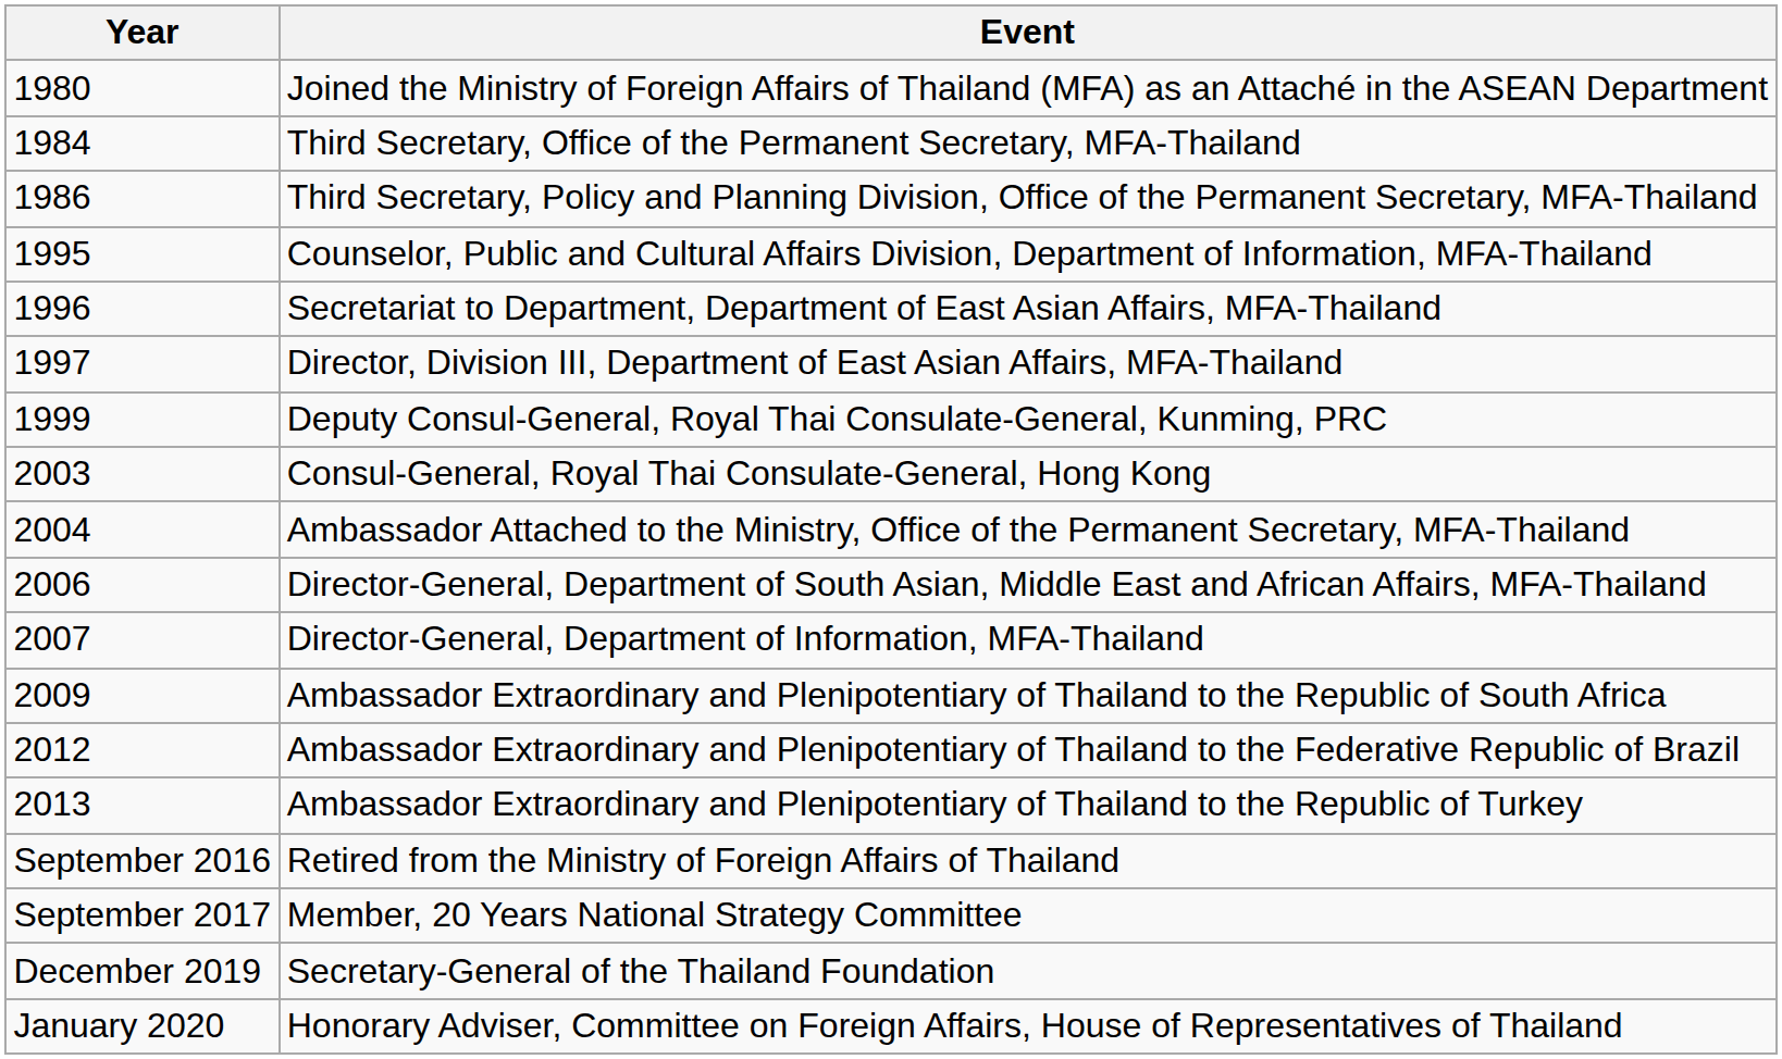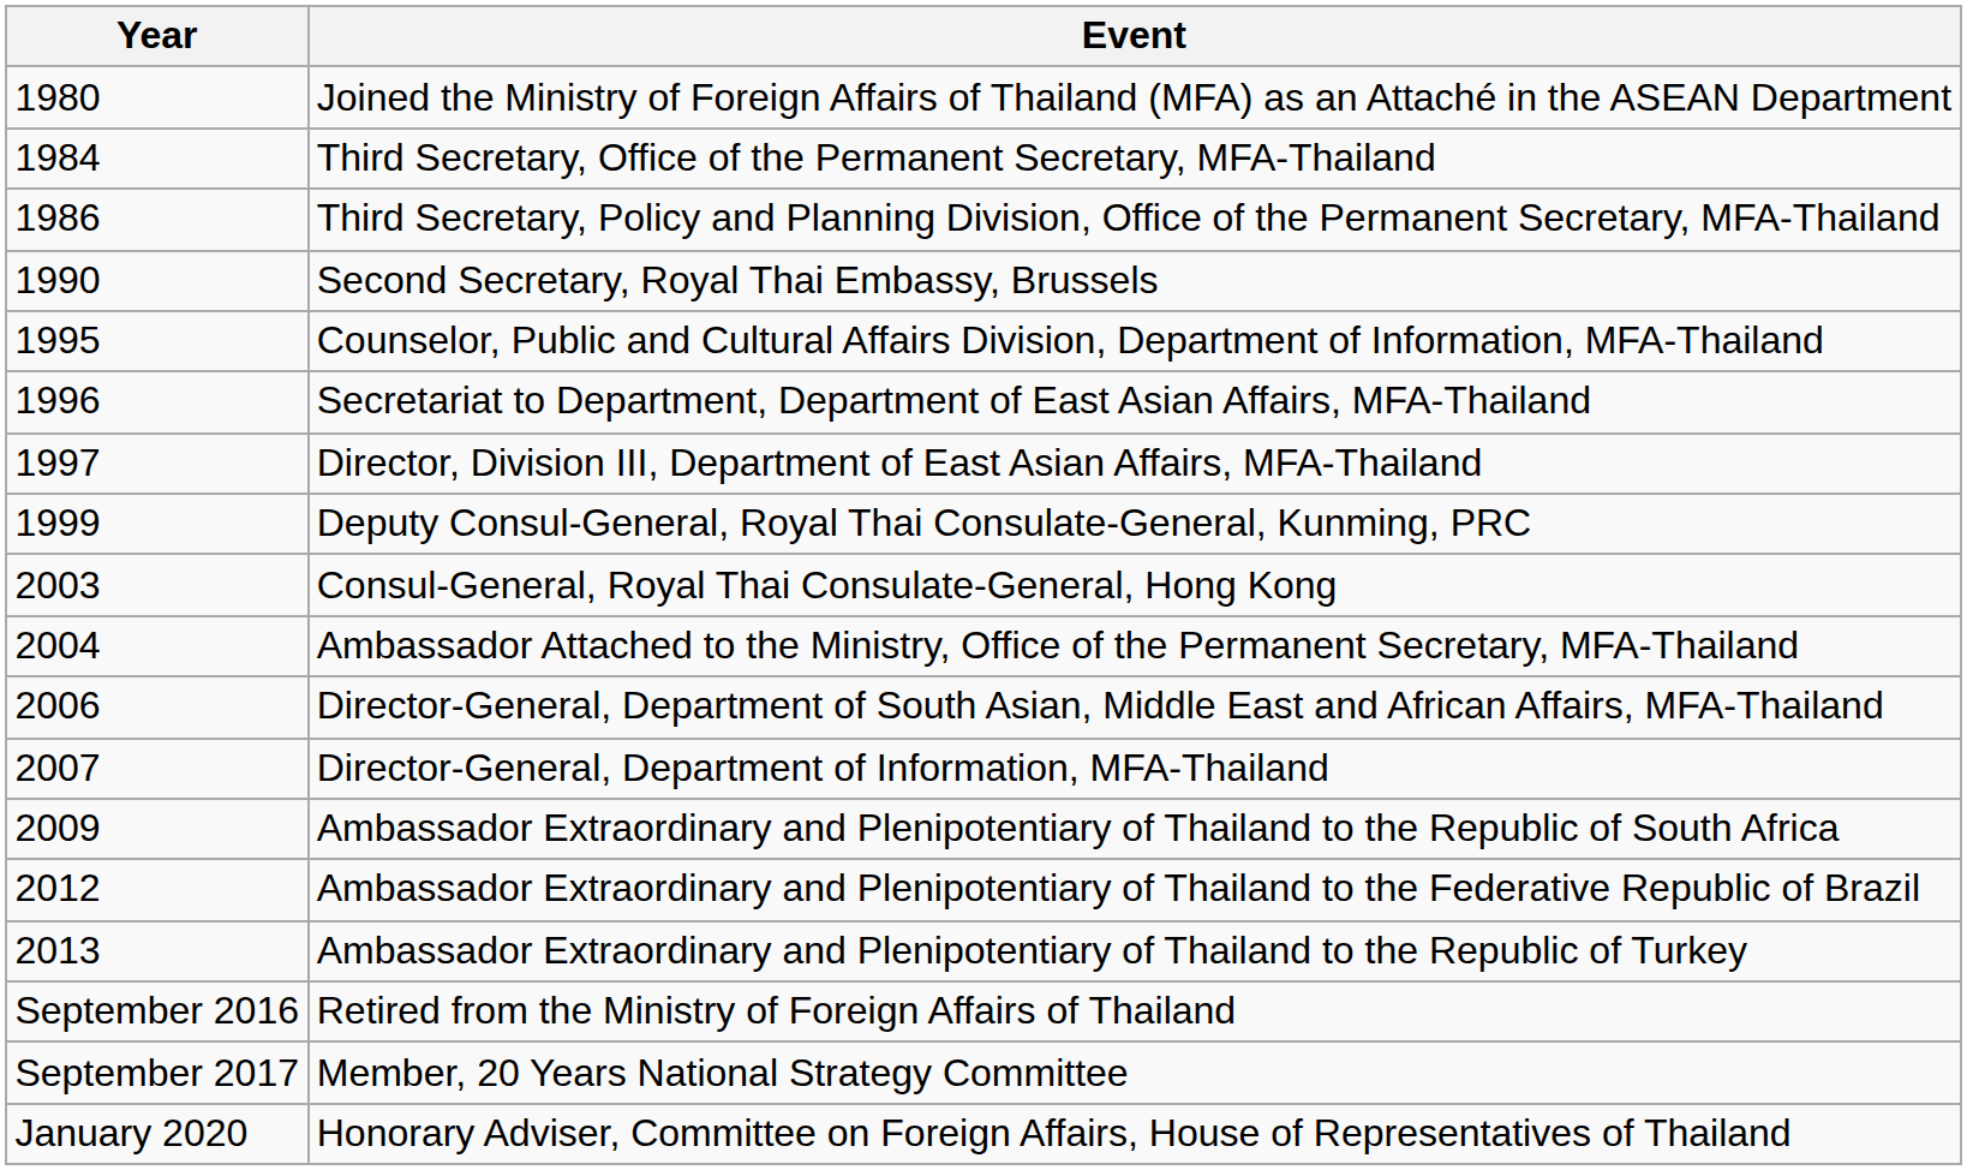+ row: 1990 | Second Secretary, Royal Thai Embassy, Brussels
- row: December 2019 | Secretary-General of the Thailand Foundation
